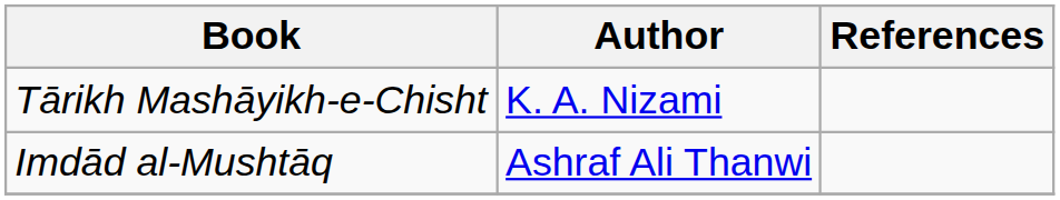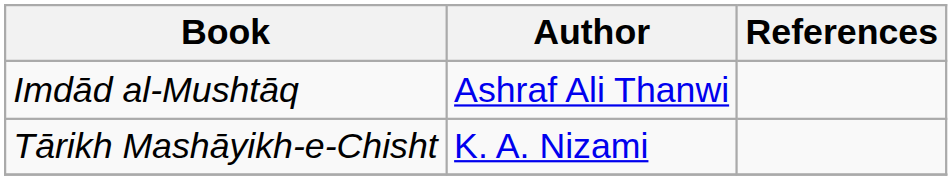rows swapped: Imdād al-Mushtāq <-> Tārikh Mashāyikh-e-Chisht
